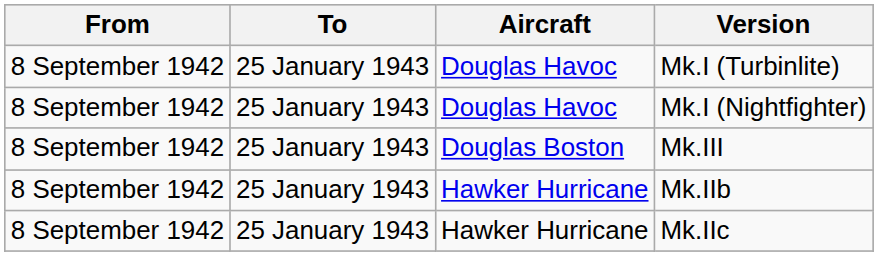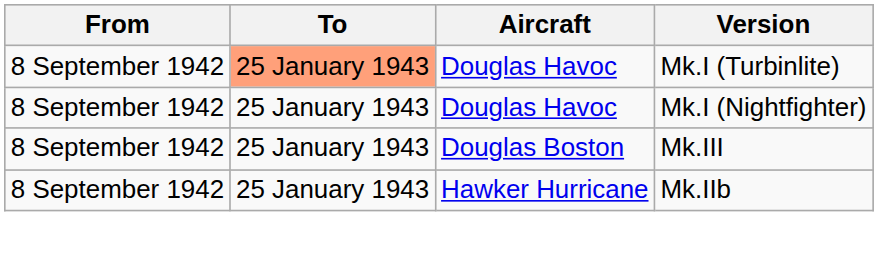Mk.I (Turbinlite) | To: no background -> lightsalmon background
- row: 8 September 1942 | 25 January 1943 | Hawker Hurricane | Mk.IIc
